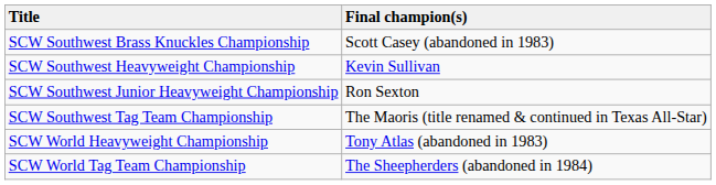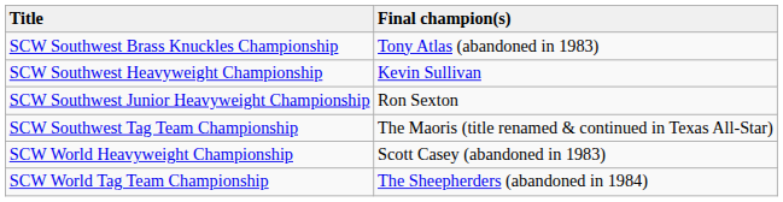SCW Southwest Brass Knuckles Championship | Final champion(s): Scott Casey (abandoned in 1983) -> Tony Atlas (abandoned in 1983)
SCW World Heavyweight Championship | Final champion(s): Tony Atlas (abandoned in 1983) -> Scott Casey (abandoned in 1983)
